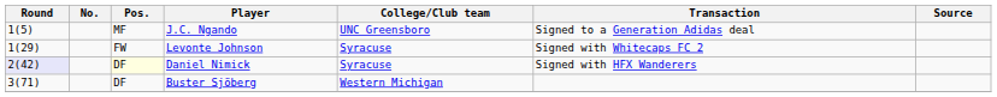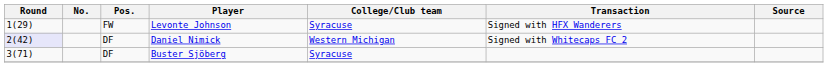- row: 1(5) | MF | J.C. Ngando | UNC Greensboro | Signed to a Generation Adidas deal
Levonte Johnson | Transaction: Signed with Whitecaps FC 2 -> Signed with HFX Wanderers
Daniel Nimick | Pos.: lightyellow background -> no background
Daniel Nimick | College/Club team: Syracuse -> Western Michigan
Daniel Nimick | Transaction: Signed with HFX Wanderers -> Signed with Whitecaps FC 2
Buster Sjöberg | College/Club team: Western Michigan -> Syracuse
